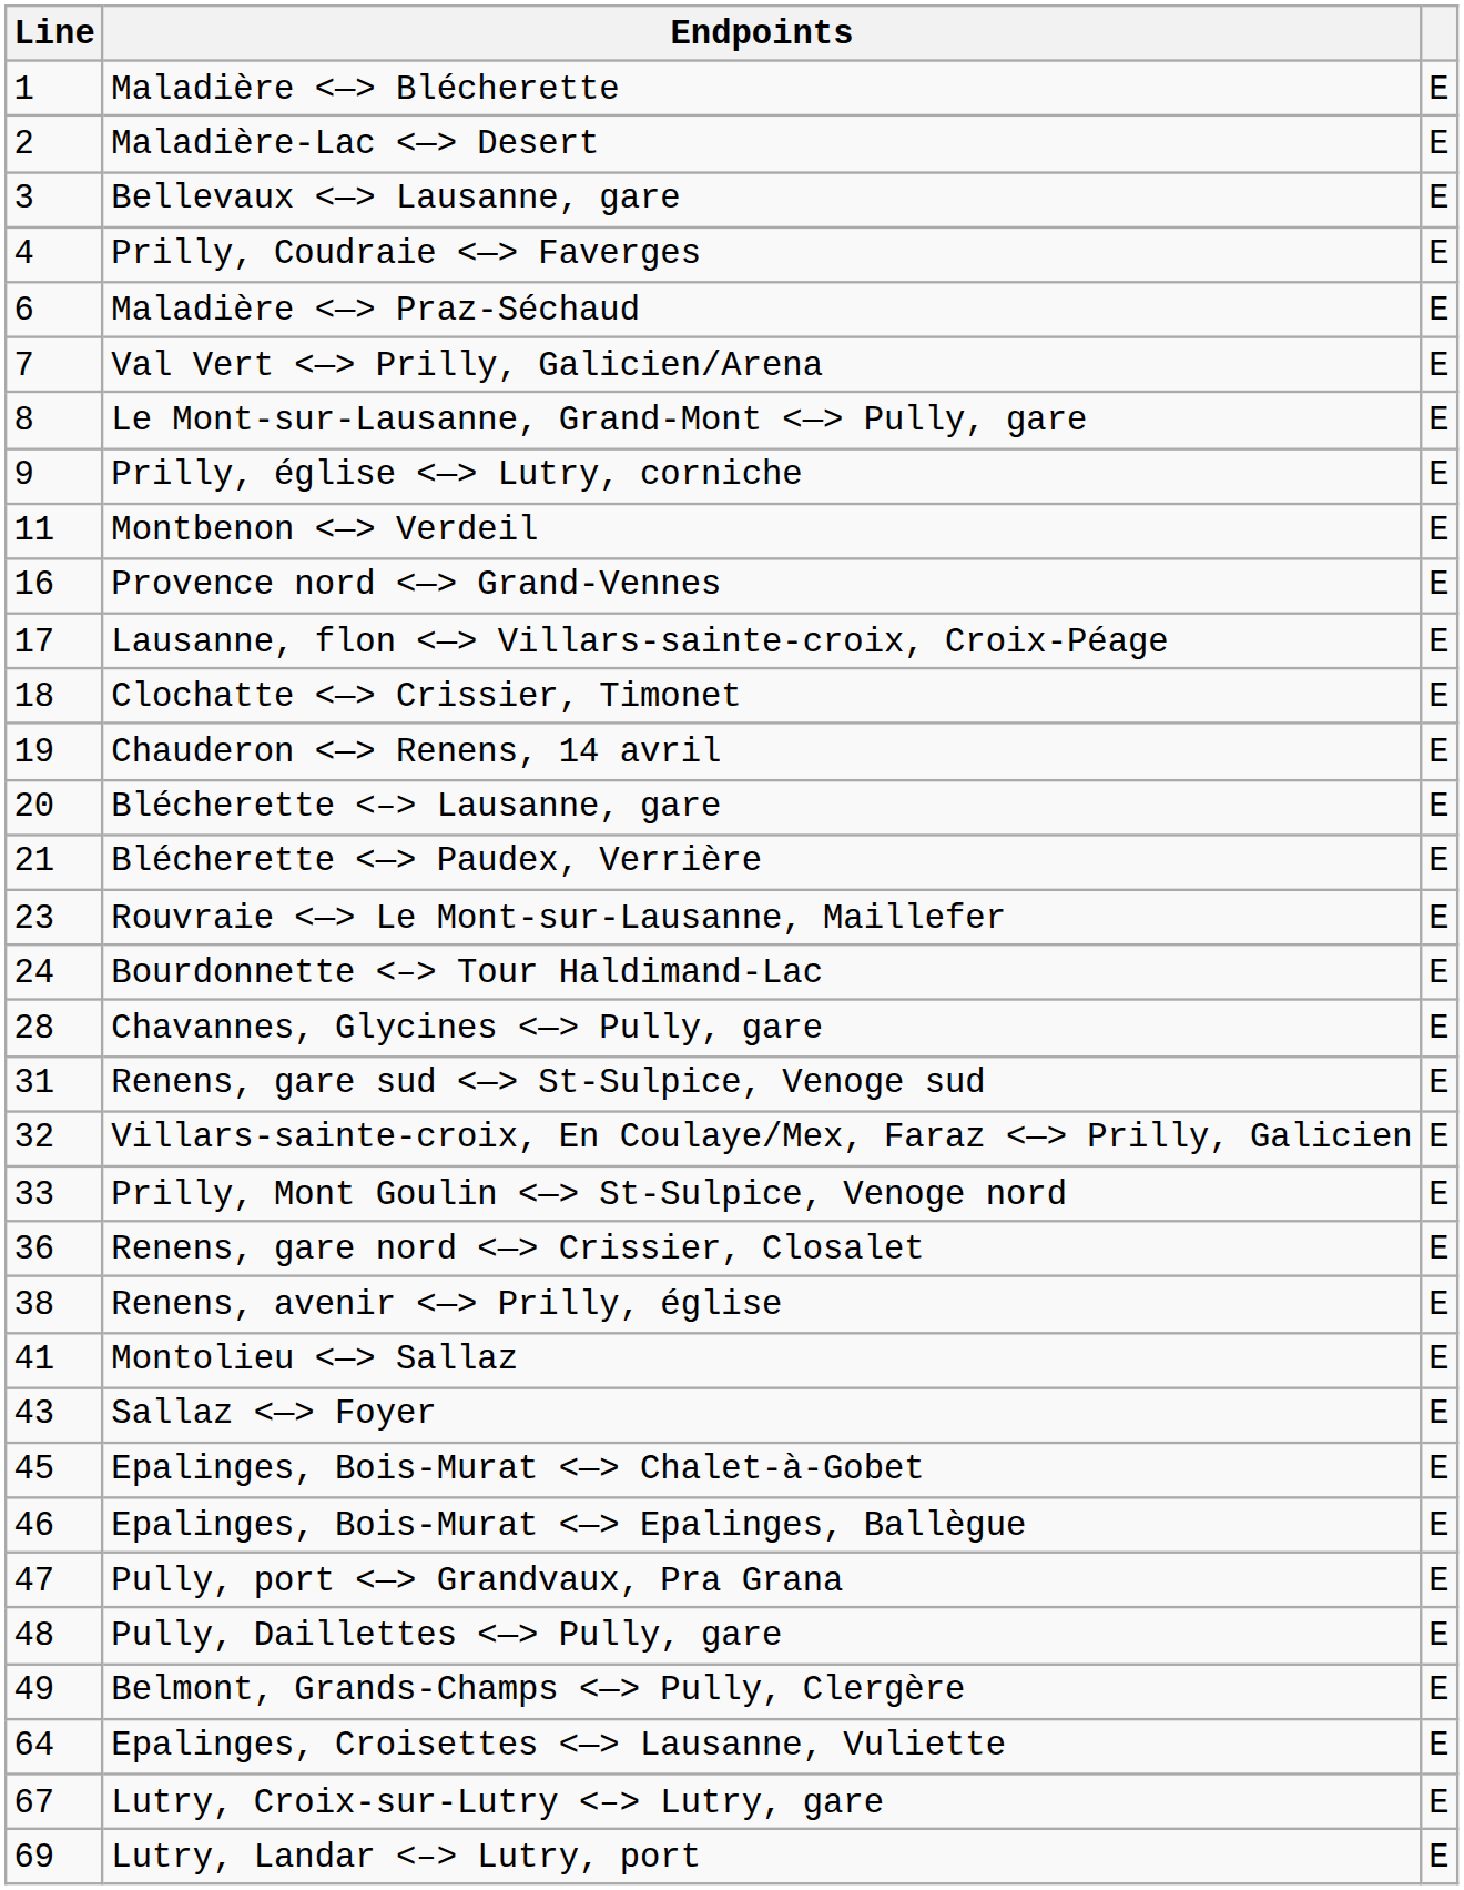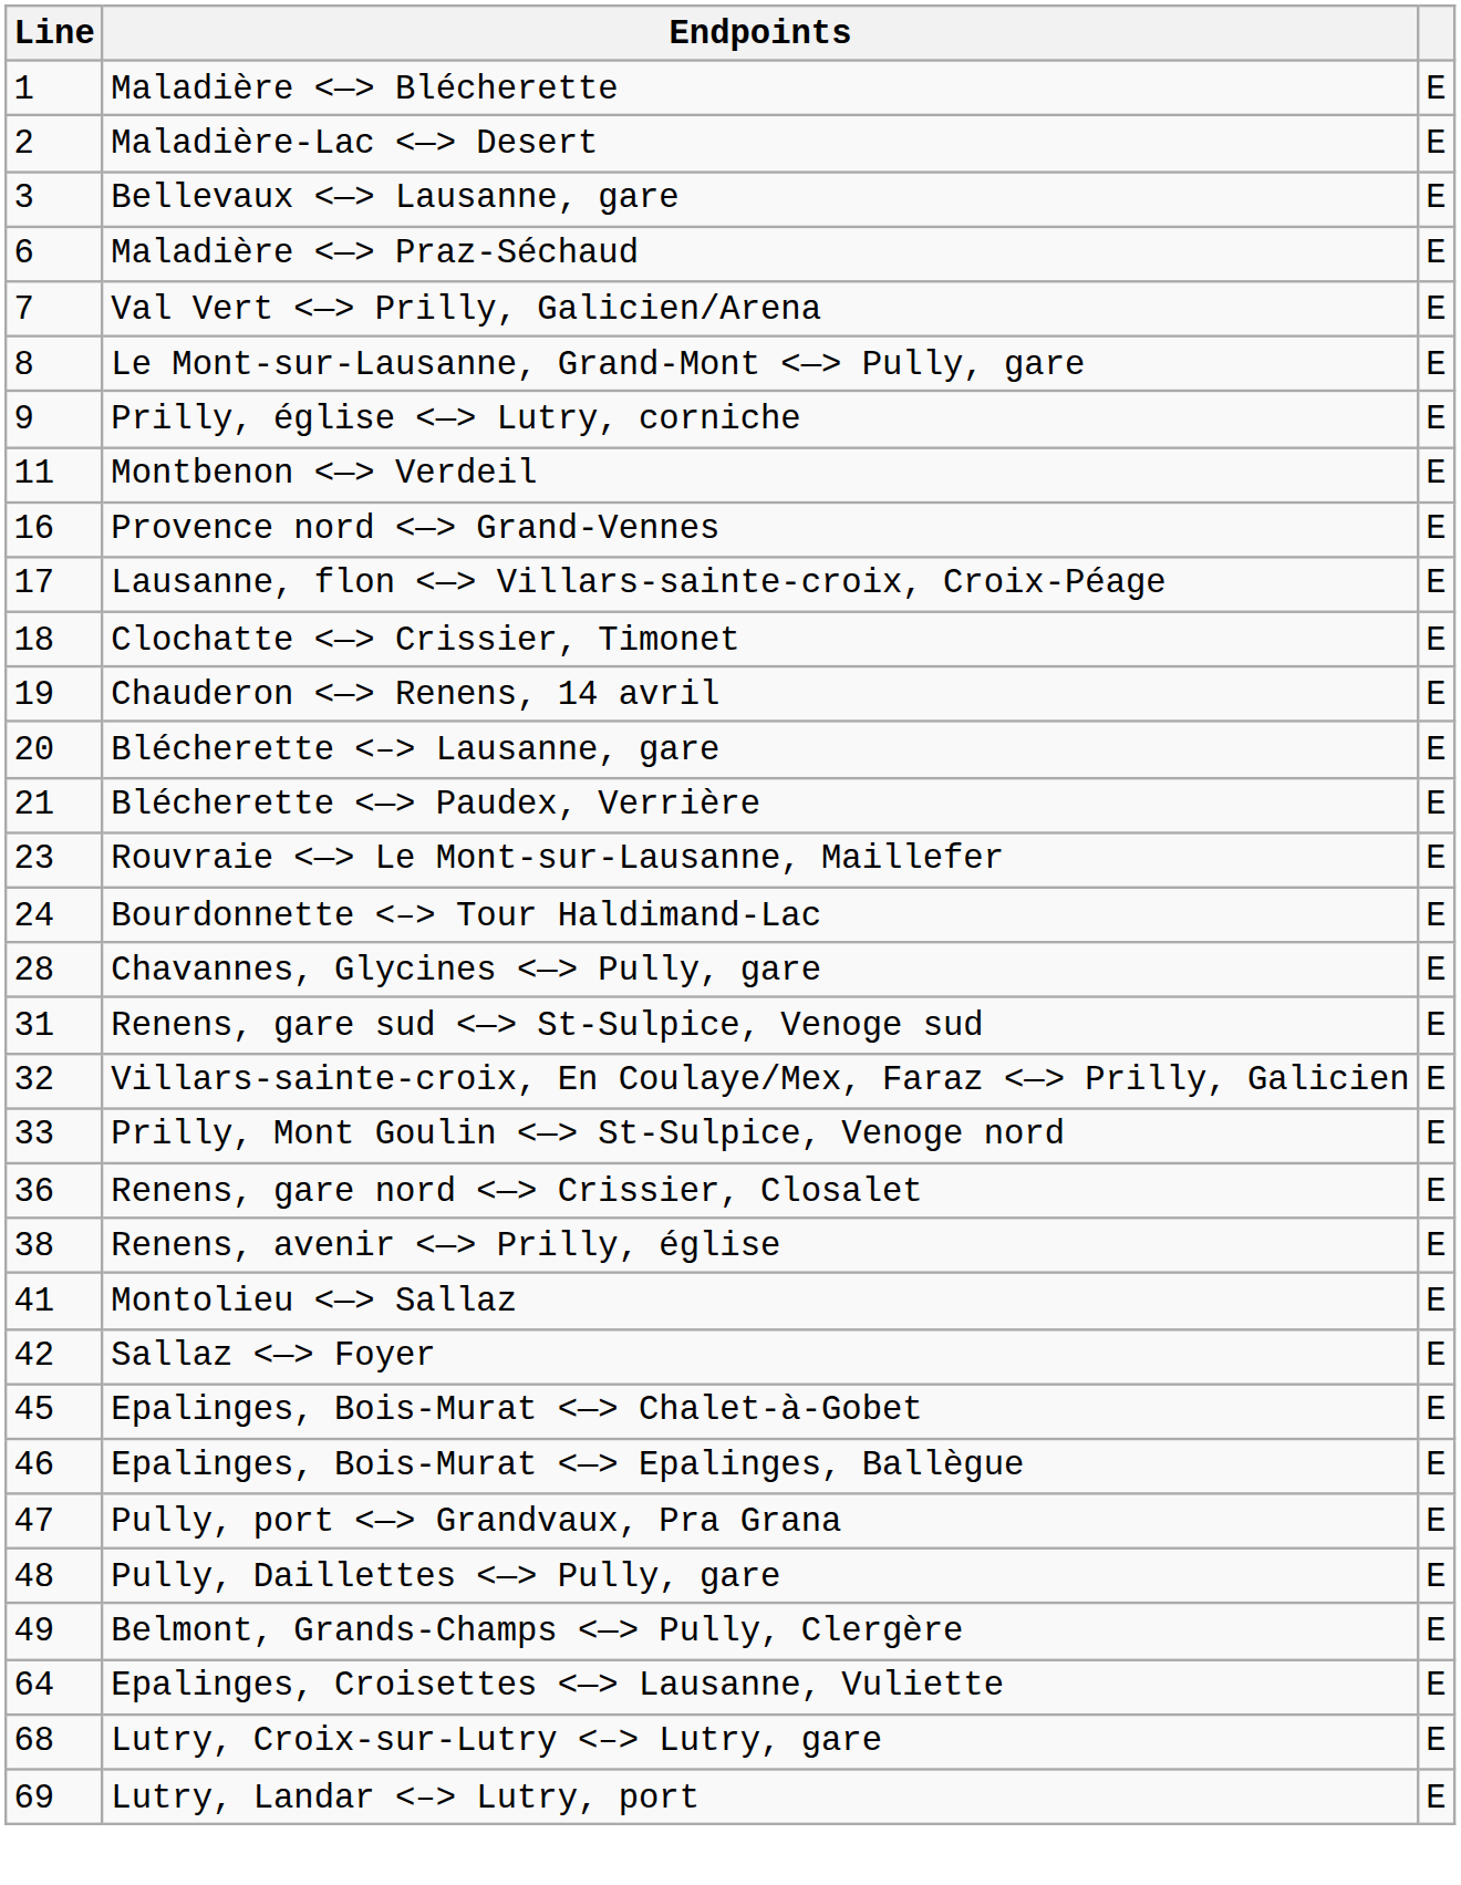- row: 4 | Prilly, Coudraie Faverges | E
Sallaz Foyer | Line: 43 -> 42
Lutry, Croix-sur-Lutry Lutry, gare | Line: 67 -> 68
